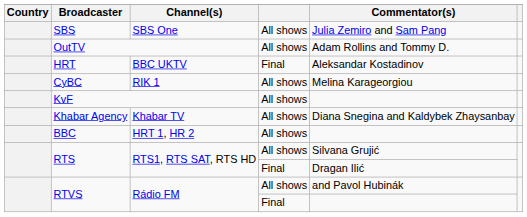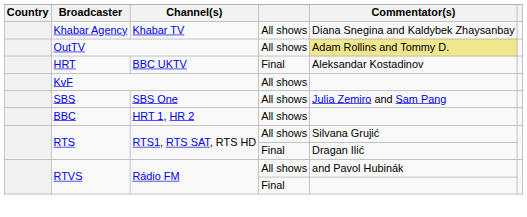rows swapped: SBS <-> Khabar Agency
OutTV | Commentator(s): no background -> khaki background
- row: CyBC | RIK 1 | All shows | Melina Karageorgiou
